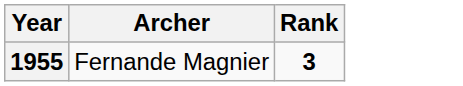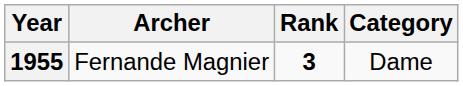+ column: Category | Dame
